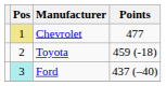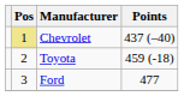Chevrolet | Points: 477 -> 437 (–40)
Ford | Pos: paleturquoise background -> no background
Ford | Points: 437 (–40) -> 477
